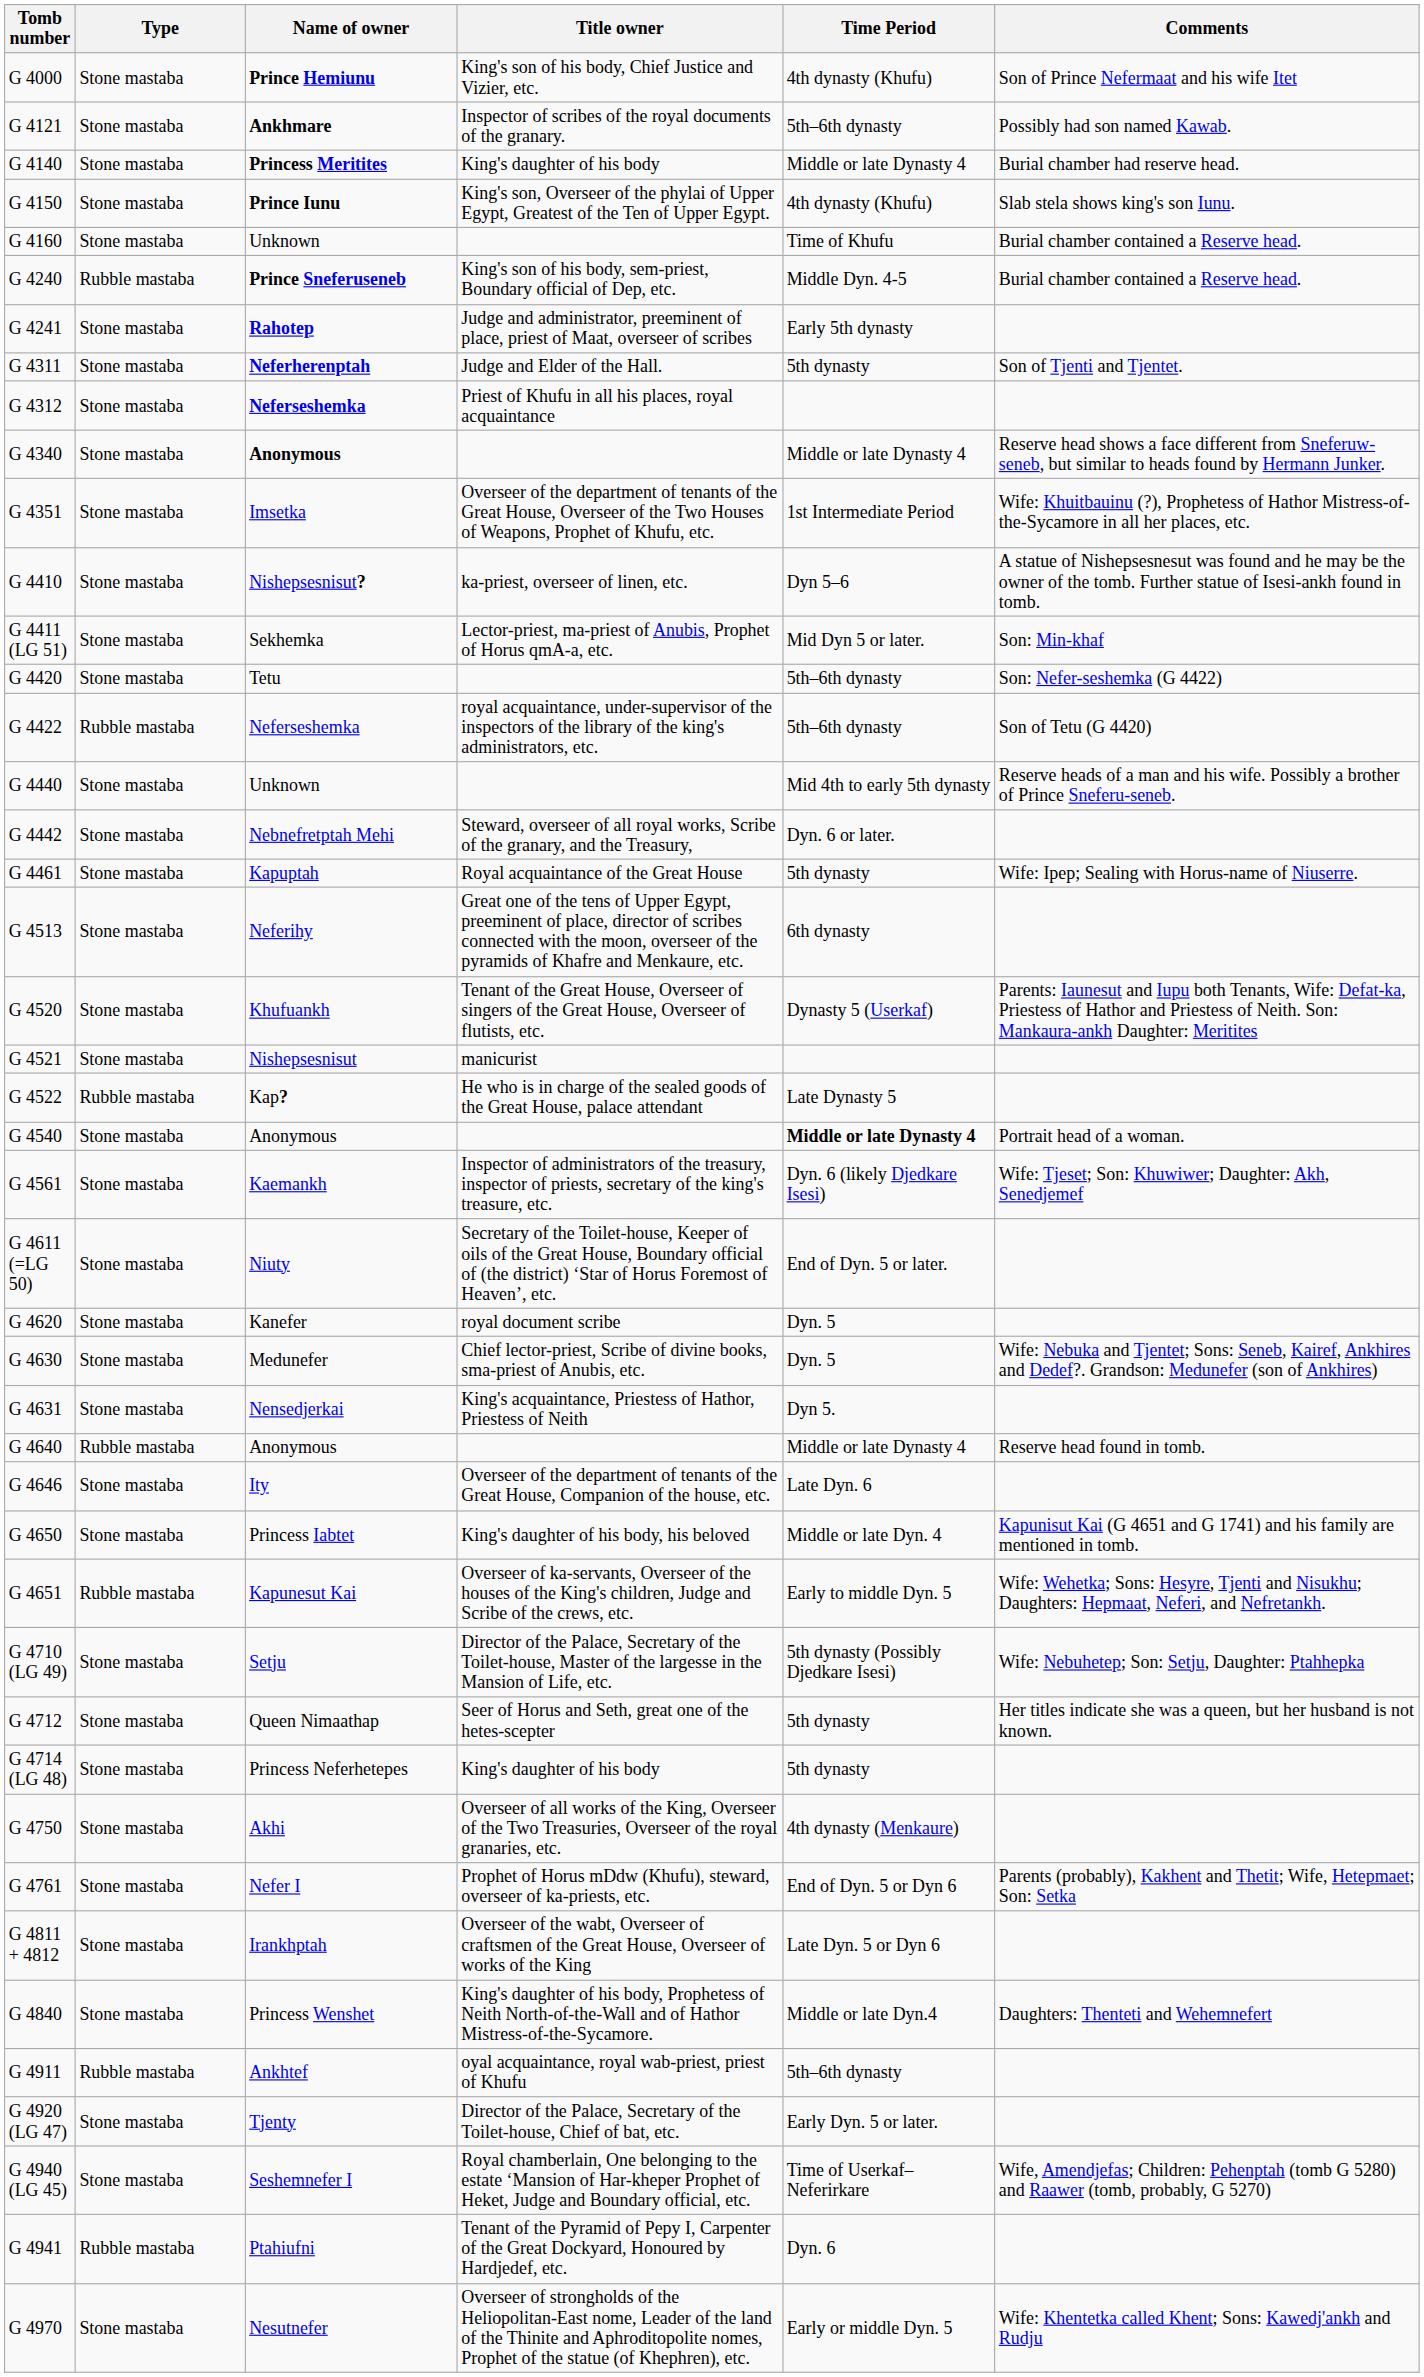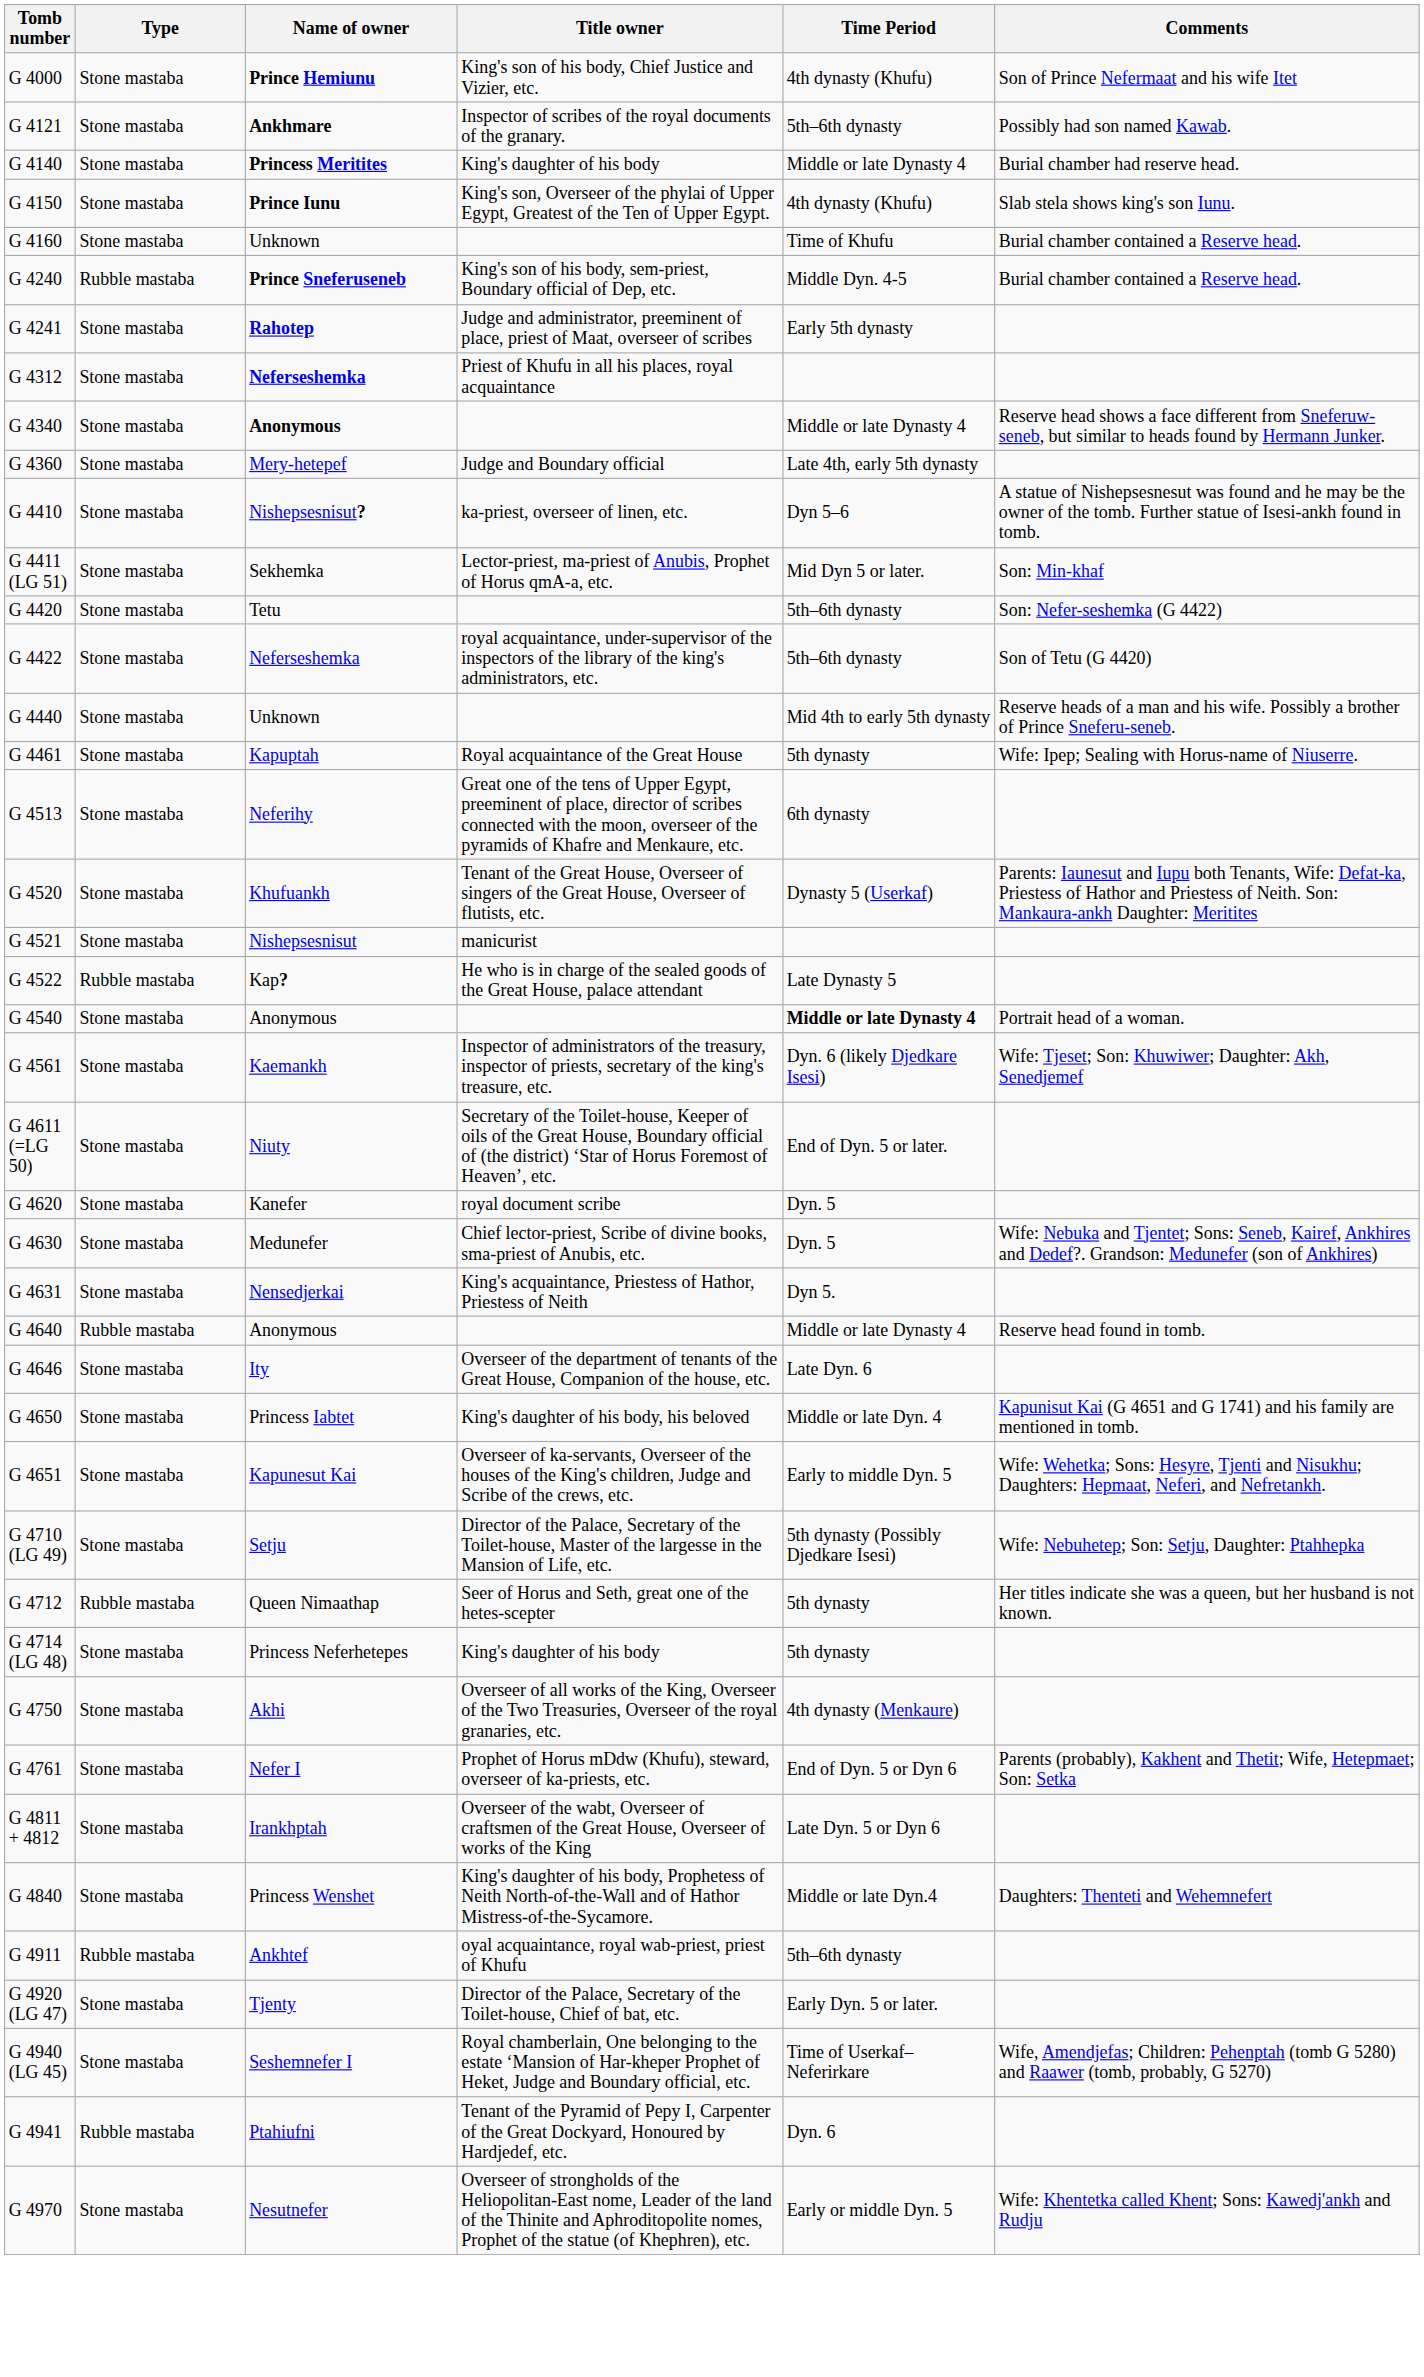- row: G 4311 | Stone mastaba | Neferherenptah | Judge and Elder of the Hall. | 5th dynasty | Son of Tjenti and Tjentet.
- row: G 4351 | Stone mastaba | Imsetka | Overseer of the department of tenants of the Great House, Overseer of the Two Houses of Weapons, Prophet of Khufu, etc. | 1st Intermediate Period | Wife: Khuitbauinu (?), Prophetess of Hathor Mistress-of-the-Sycamore in all her places, etc.
+ row: G 4360 | Stone mastaba | Mery-hetepef | Judge and Boundary official | Late 4th, early 5th dynasty
G 4422 / Neferseshemka | Type: Rubble mastaba -> Stone mastaba
- row: G 4442 | Stone mastaba | Nebnefretptah Mehi | Steward, overseer of all royal works, Scribe of the granary, and the Treasury, | Dyn. 6 or later.
Kapunesut Kai | Type: Rubble mastaba -> Stone mastaba
Queen Nimaathap | Type: Stone mastaba -> Rubble mastaba
